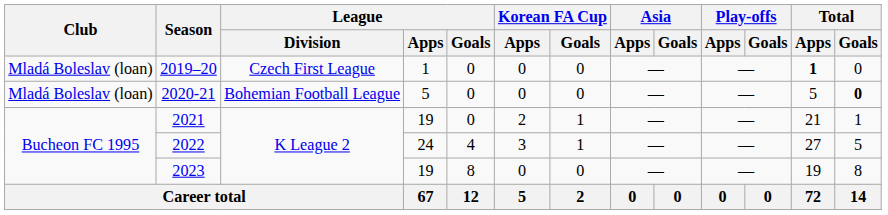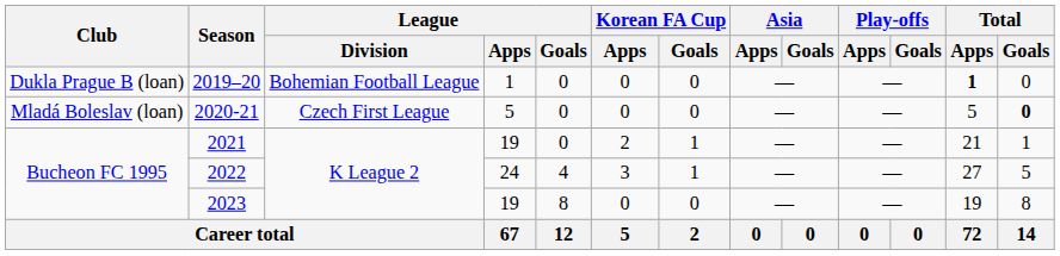2019–20 | Club: Mladá Boleslav (loan) -> Dukla Prague B (loan)
2019–20 | League / Division: Czech First League -> Bohemian Football League
2020-21 | League / Division: Bohemian Football League -> Czech First League
